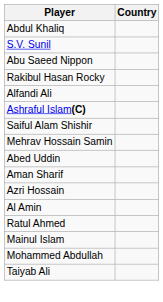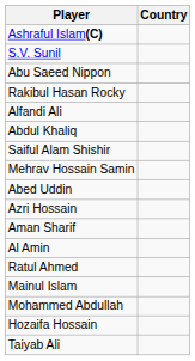rows swapped: Ashraful Islam(C) <-> Abdul Khaliq
rows swapped: Azri Hossain <-> Aman Sharif
+ row: Hozaifa Hossain
